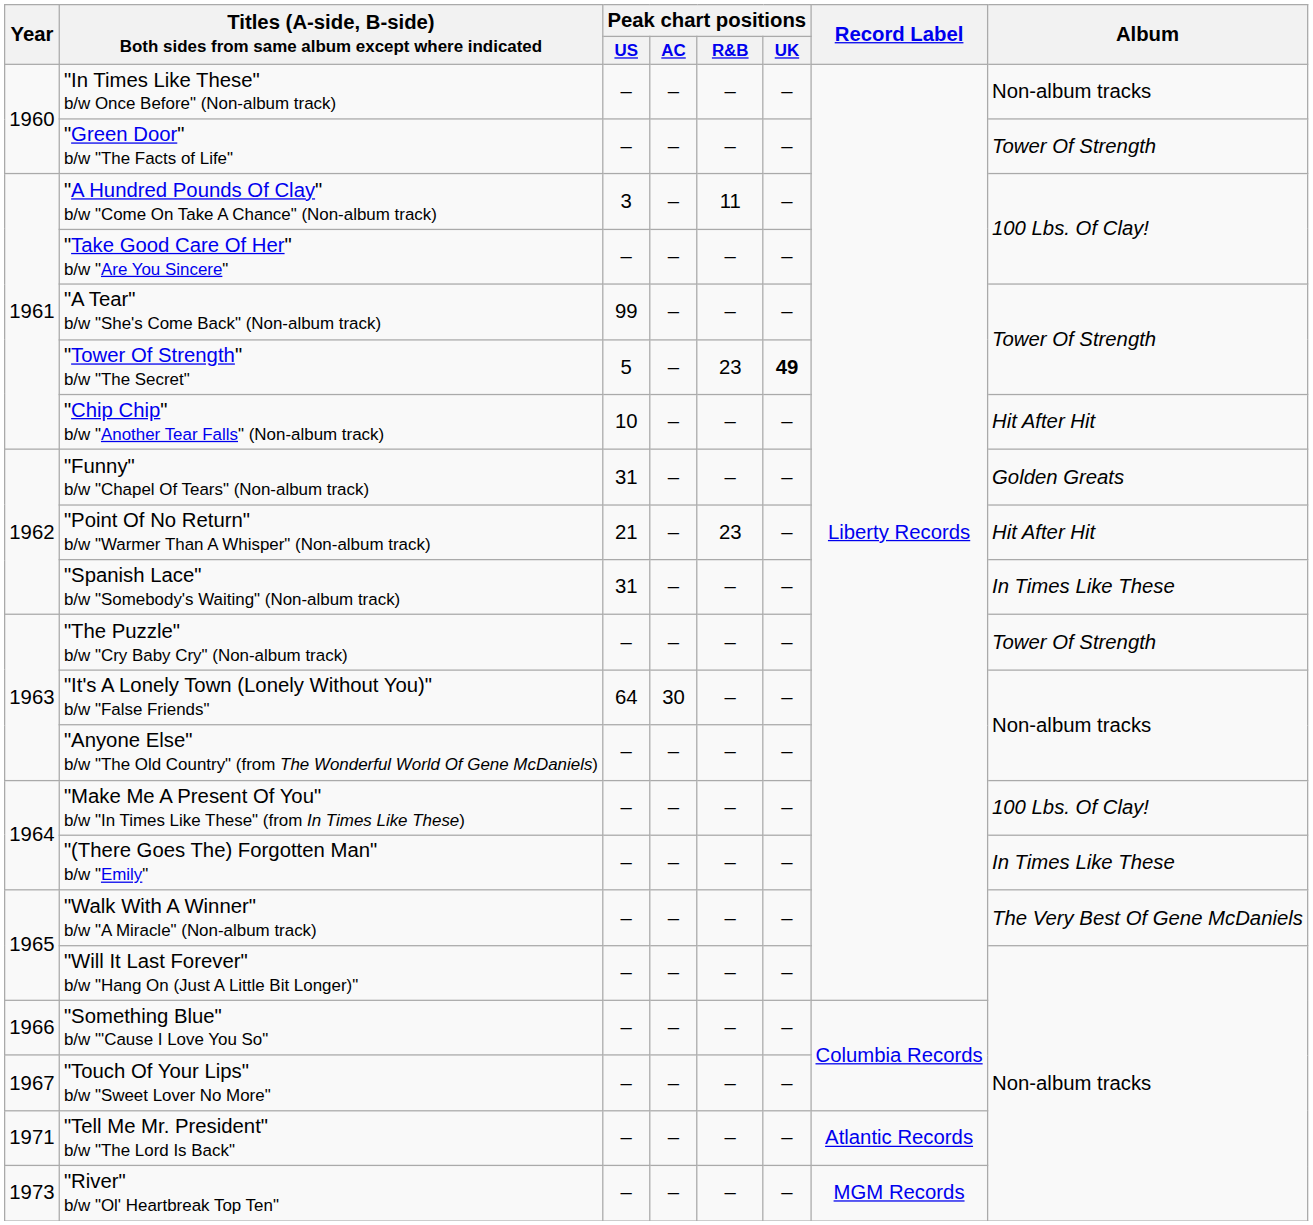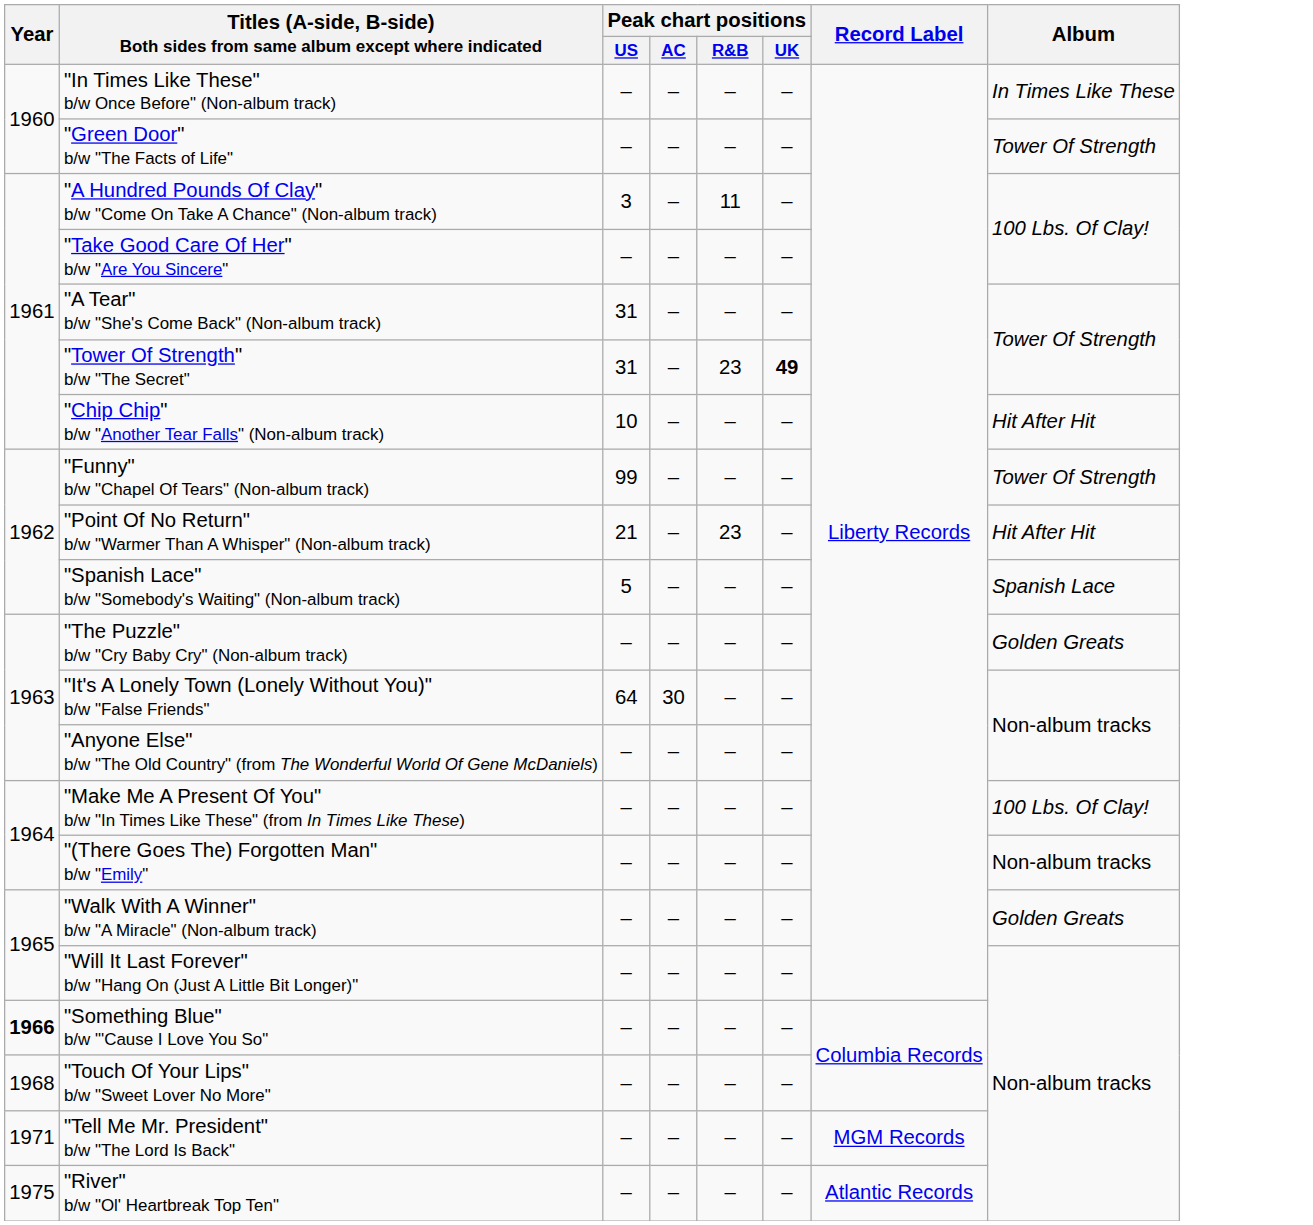"In Times Like These" b/w Once Before" (Non-album track) | Album: Non-album tracks -> In Times Like These
"A Tear" b/w "She's Come Back" (Non-album track) | Peak chart positions / US: 99 -> 31
"Tower Of Strength" b/w "The Secret" | Peak chart positions / US: 5 -> 31
"Funny" b/w "Chapel Of Tears" (Non-album track) | Peak chart positions / US: 31 -> 99
"Funny" b/w "Chapel Of Tears" (Non-album track) | Album: Golden Greats -> Tower Of Strength
"Spanish Lace" b/w "Somebody's Waiting" (Non-album track) | Peak chart positions / US: 31 -> 5
"Spanish Lace" b/w "Somebody's Waiting" (Non-album track) | Album: In Times Like These -> Spanish Lace
"The Puzzle" b/w "Cry Baby Cry" (Non-album track) | Album: Tower Of Strength -> Golden Greats
"(There Goes The) Forgotten Man" b/w "Emily" | Album: In Times Like These -> Non-album tracks
"Walk With A Winner" b/w "A Miracle" (Non-album track) | Album: The Very Best Of Gene McDaniels -> Golden Greats
"Something Blue" b/w "'Cause I Love You So" | Year: normal -> bold
"Touch Of Your Lips" b/w "Sweet Lover No More" | Year: 1967 -> 1968
"Tell Me Mr. President" b/w "The Lord Is Back" | Record Label: Atlantic Records -> MGM Records
"River" b/w "Ol' Heartbreak Top Ten" | Year: 1973 -> 1975
"River" b/w "Ol' Heartbreak Top Ten" | Record Label: MGM Records -> Atlantic Records
